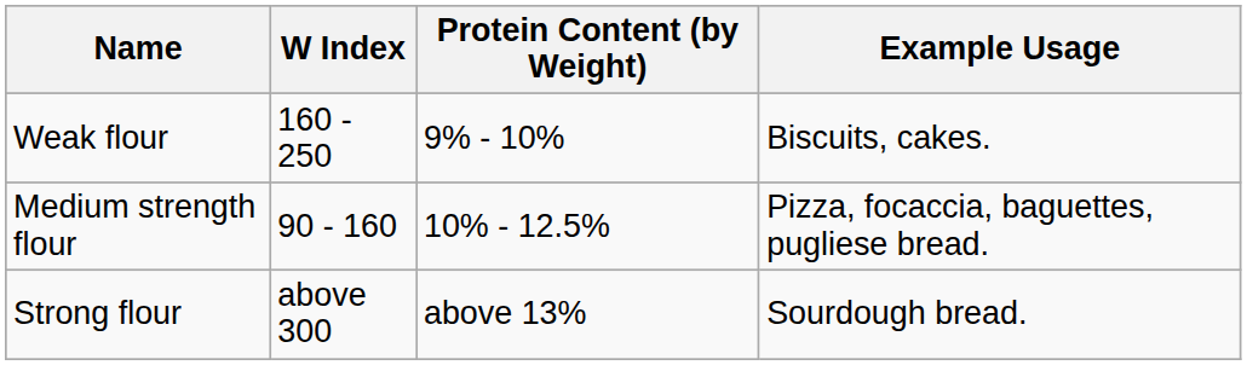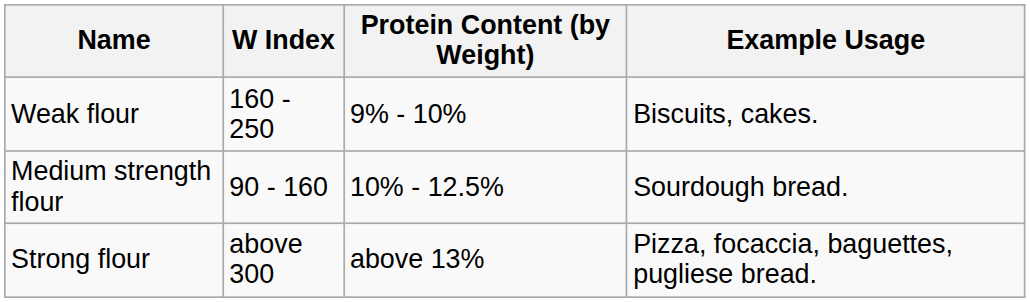Medium strength flour | Example Usage: Pizza, focaccia, baguettes, pugliese bread. -> Sourdough bread.
Strong flour | Example Usage: Sourdough bread. -> Pizza, focaccia, baguettes, pugliese bread.
